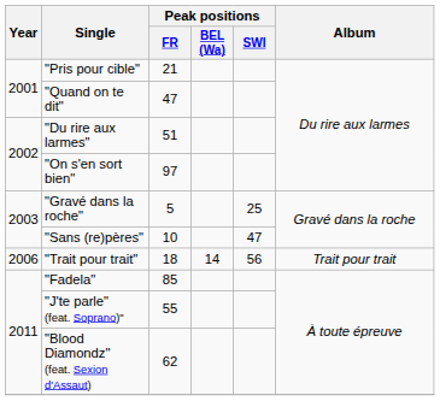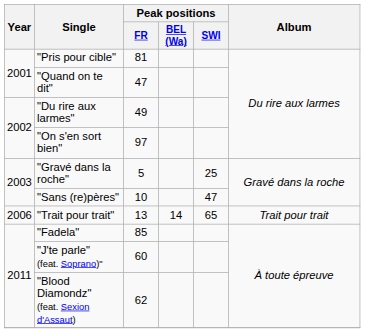"Pris pour cible" | Peak positions / FR: 21 -> 81
"Du rire aux larmes" | Peak positions / FR: 51 -> 49
"Trait pour trait" | Peak positions / FR: 18 -> 13
"Trait pour trait" | Peak positions / SWI: 56 -> 65
"J'te parle" (feat. Soprano)" | Peak positions / FR: 55 -> 60
